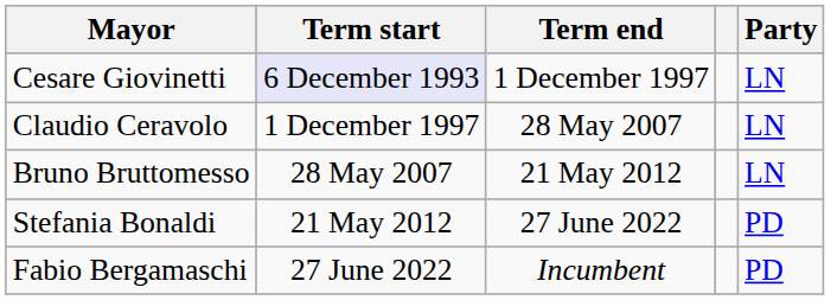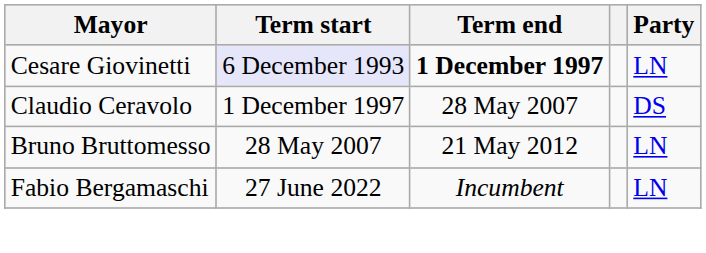Cesare Giovinetti | Term end: normal -> bold
Claudio Ceravolo | Party: LN -> DS
- row: Stefania Bonaldi | 21 May 2012 | 27 June 2022 | PD
Fabio Bergamaschi | Party: PD -> LN
